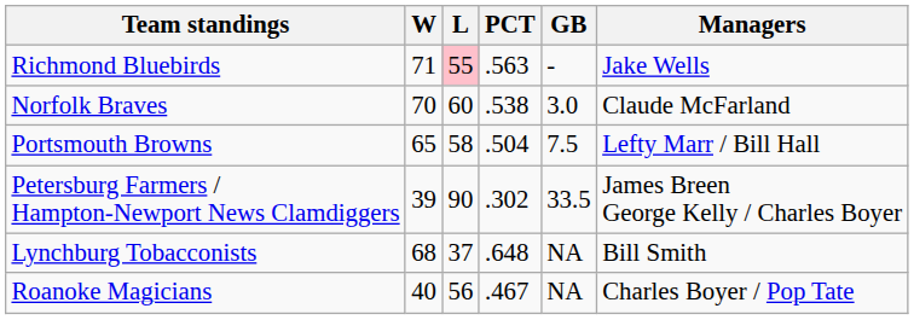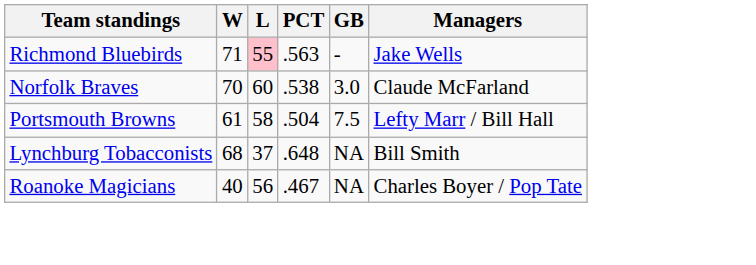Portsmouth Browns | W: 65 -> 61
- row: Petersburg Farmers / Hampton-Newport News Clamdiggers | 39 | 90 | .302 | 33.5 | James Breen George Kelly / Charles Boyer
